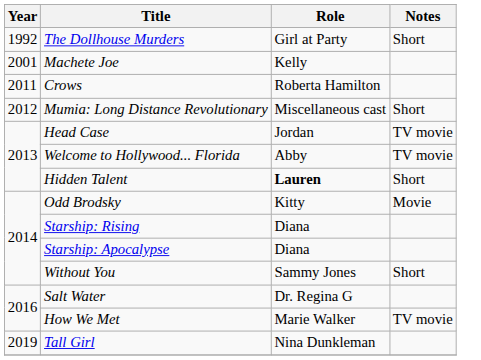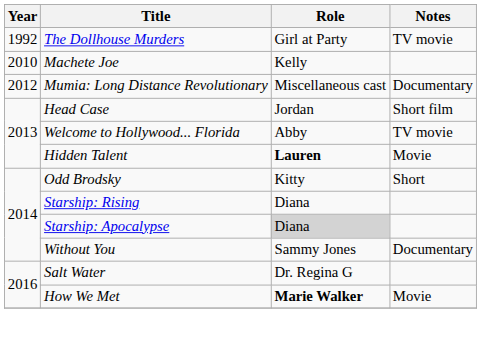The Dollhouse Murders | Notes: Short -> TV movie
Machete Joe | Year: 2001 -> 2010
- row: 2011 | Crows | Roberta Hamilton
Mumia: Long Distance Revolutionary | Notes: Short -> Documentary
Head Case | Notes: TV movie -> Short film
Hidden Talent | Notes: Short -> Movie
Odd Brodsky | Notes: Movie -> Short
Starship: Apocalypse | Role: no background -> lightgrey background
Without You | Notes: Short -> Documentary
How We Met | Role: normal -> bold
How We Met | Notes: TV movie -> Movie
- row: 2019 | Tall Girl | Nina Dunkleman
